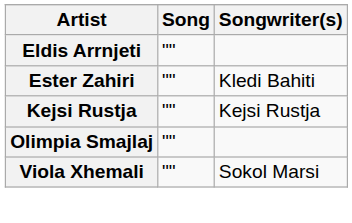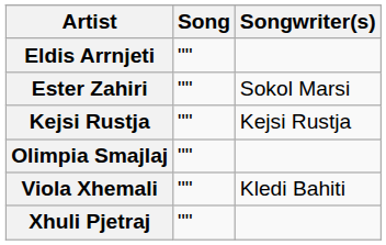Ester Zahiri | Songwriter(s): Kledi Bahiti -> Sokol Marsi
Viola Xhemali | Songwriter(s): Sokol Marsi -> Kledi Bahiti
+ row: Xhuli Pjetraj | ""
